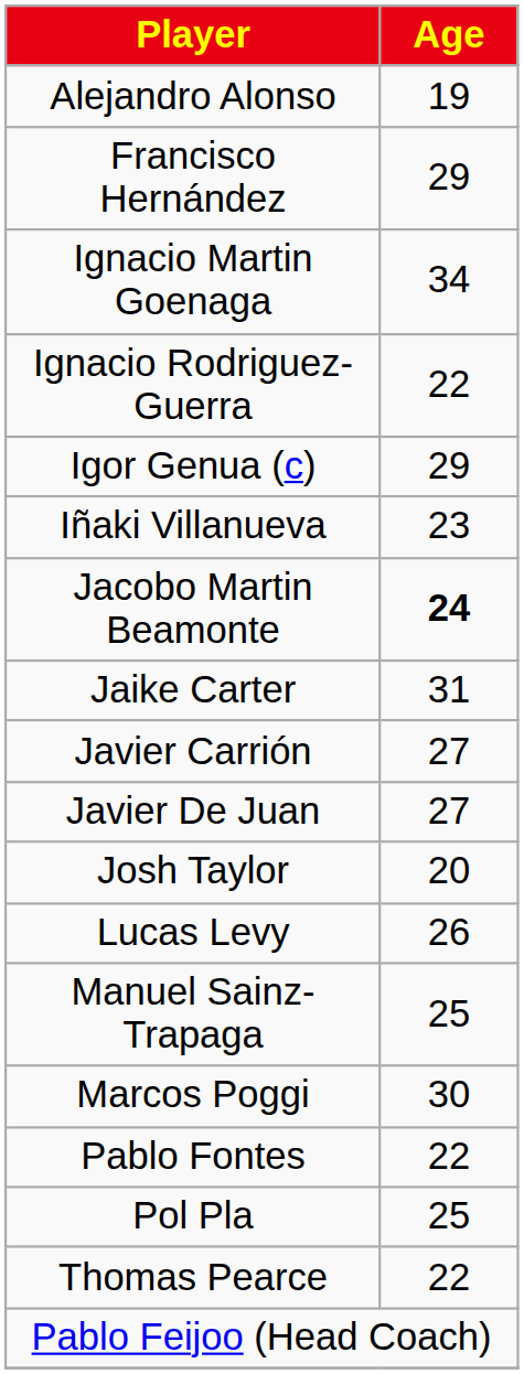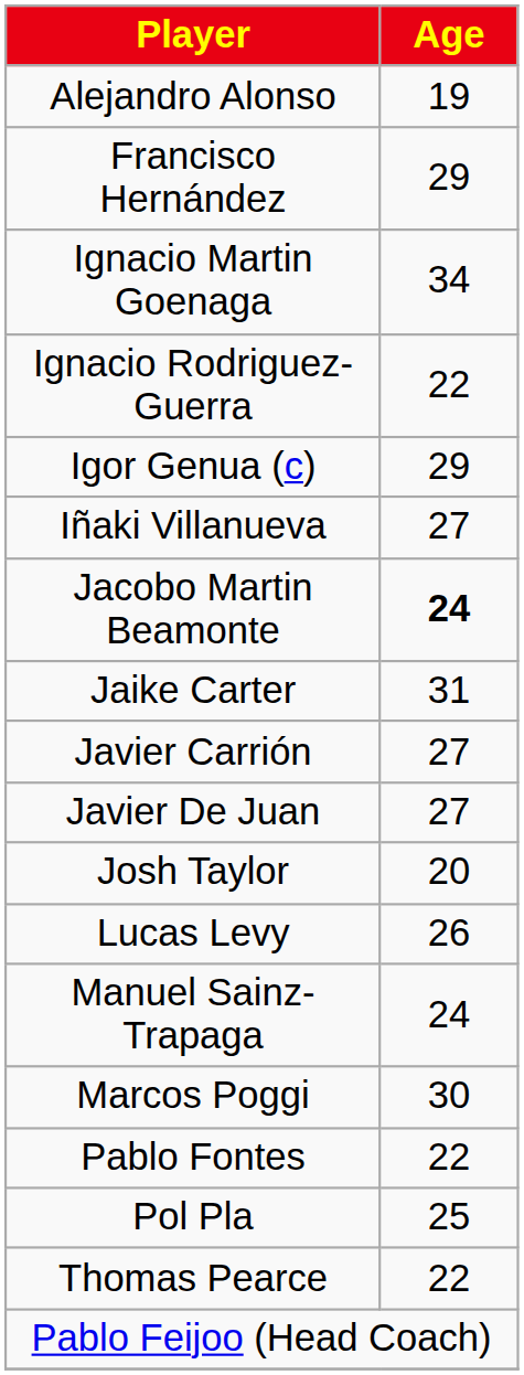Iñaki Villanueva | Age: 23 -> 27
Manuel Sainz-Trapaga | Age: 25 -> 24
